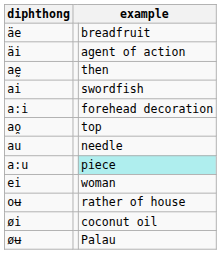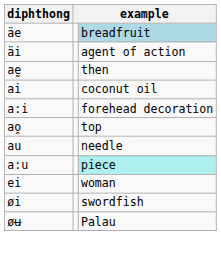äe | column 3: no background -> lightblue background
ai | column 3: swordfish -> coconut oil
- row: oʉ | rather of house
øi | column 3: coconut oil -> swordfish
